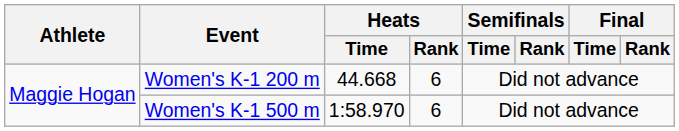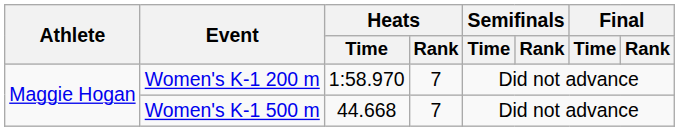Women's K-1 200 m | Heats / Time: 44.668 -> 1:58.970
Women's K-1 200 m | Heats / Rank: 6 -> 7
Women's K-1 500 m | Heats / Time: 1:58.970 -> 44.668
Women's K-1 500 m | Heats / Rank: 6 -> 7
